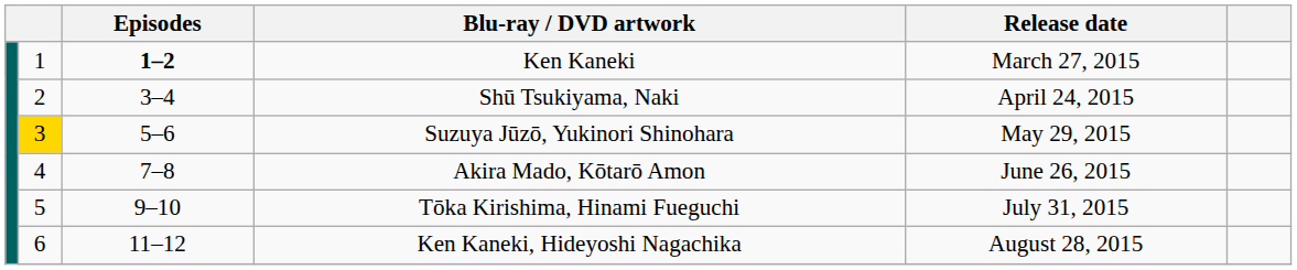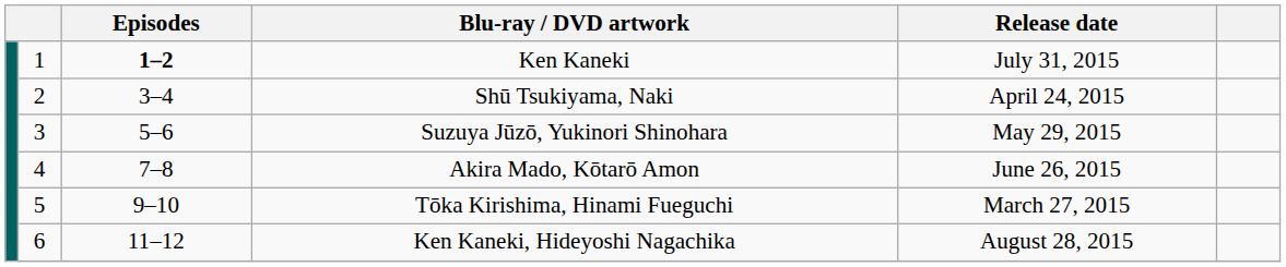Ken Kaneki | Release date: March 27, 2015 -> July 31, 2015
Suzuya Jūzō, Yukinori Shinohara | column 2: gold background -> no background
Tōka Kirishima, Hinami Fueguchi | Release date: July 31, 2015 -> March 27, 2015
